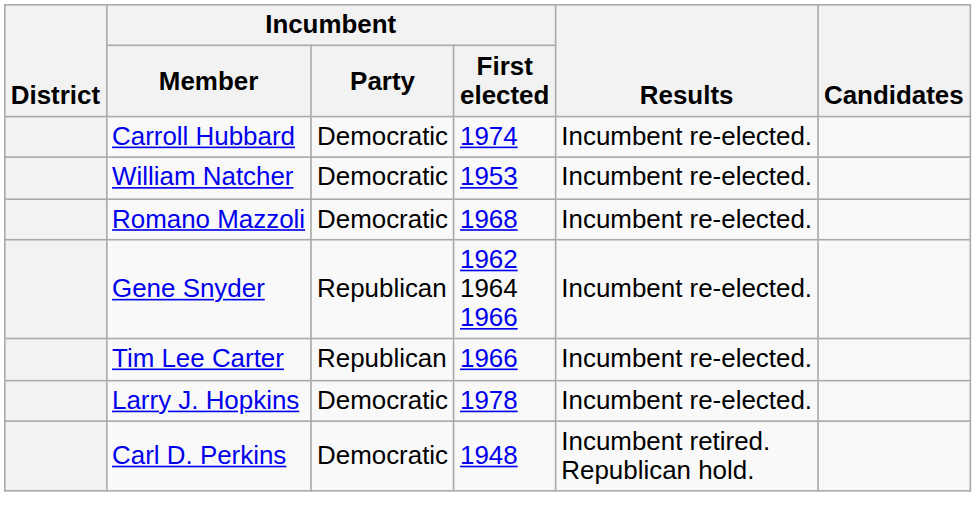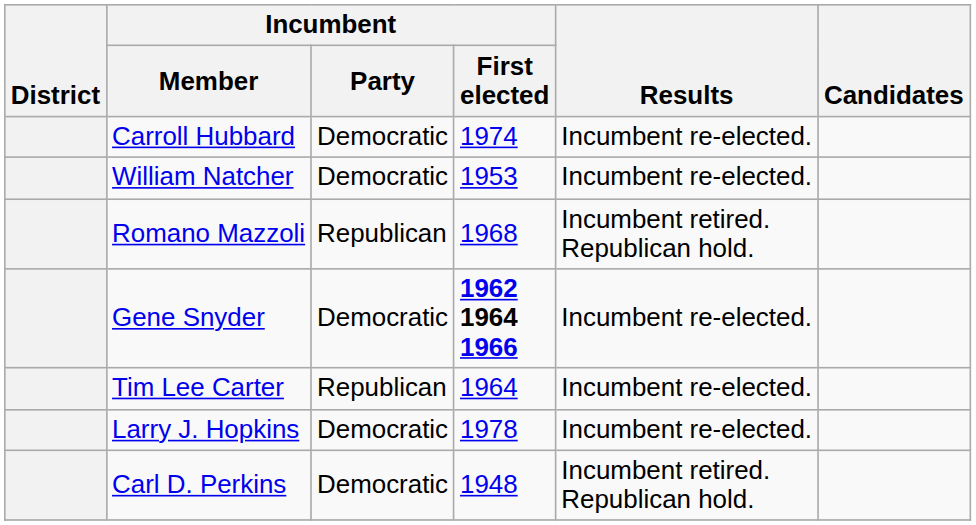Romano Mazzoli | Incumbent / Party: Democratic -> Republican
Romano Mazzoli | Results: Incumbent re-elected. -> Incumbent retired. Republican hold.
Gene Snyder | Incumbent / Party: Republican -> Democratic
Gene Snyder | Incumbent / First elected: normal -> bold
Tim Lee Carter | Incumbent / First elected: 1966 -> 1964
